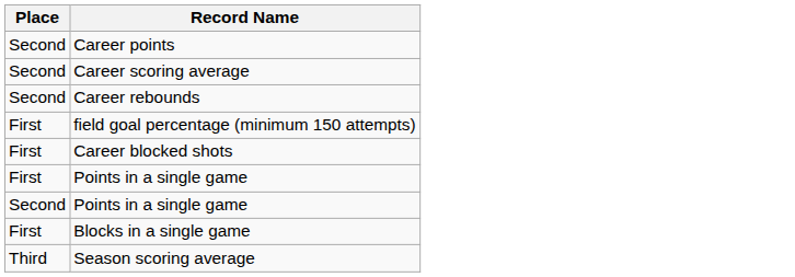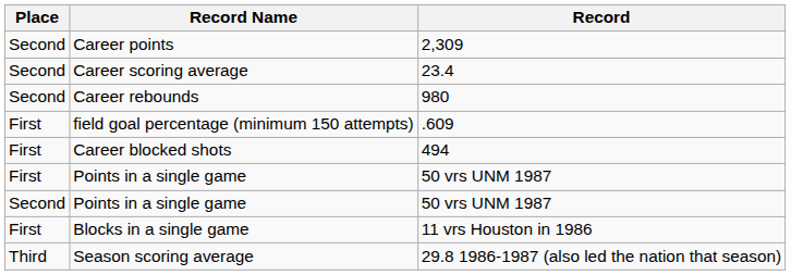+ column: Record | 2,309 | 23.4 | 980 | .609 | 494 | 50 vrs UNM 1987 | 50 vrs UNM 1987 | 11 vrs Houston in 1986 | 29.8 1986-1987 (also led the nation that season)
